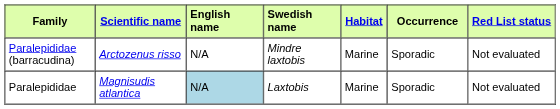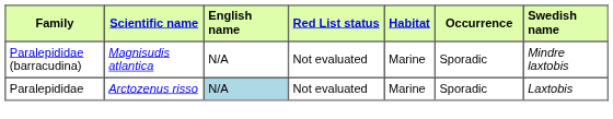columns swapped: Swedish name <-> Red List status
Paralepididae (barracudina) | Scientific name: Arctozenus risso -> Magnisudis atlantica
Paralepididae | Scientific name: Magnisudis atlantica -> Arctozenus risso
